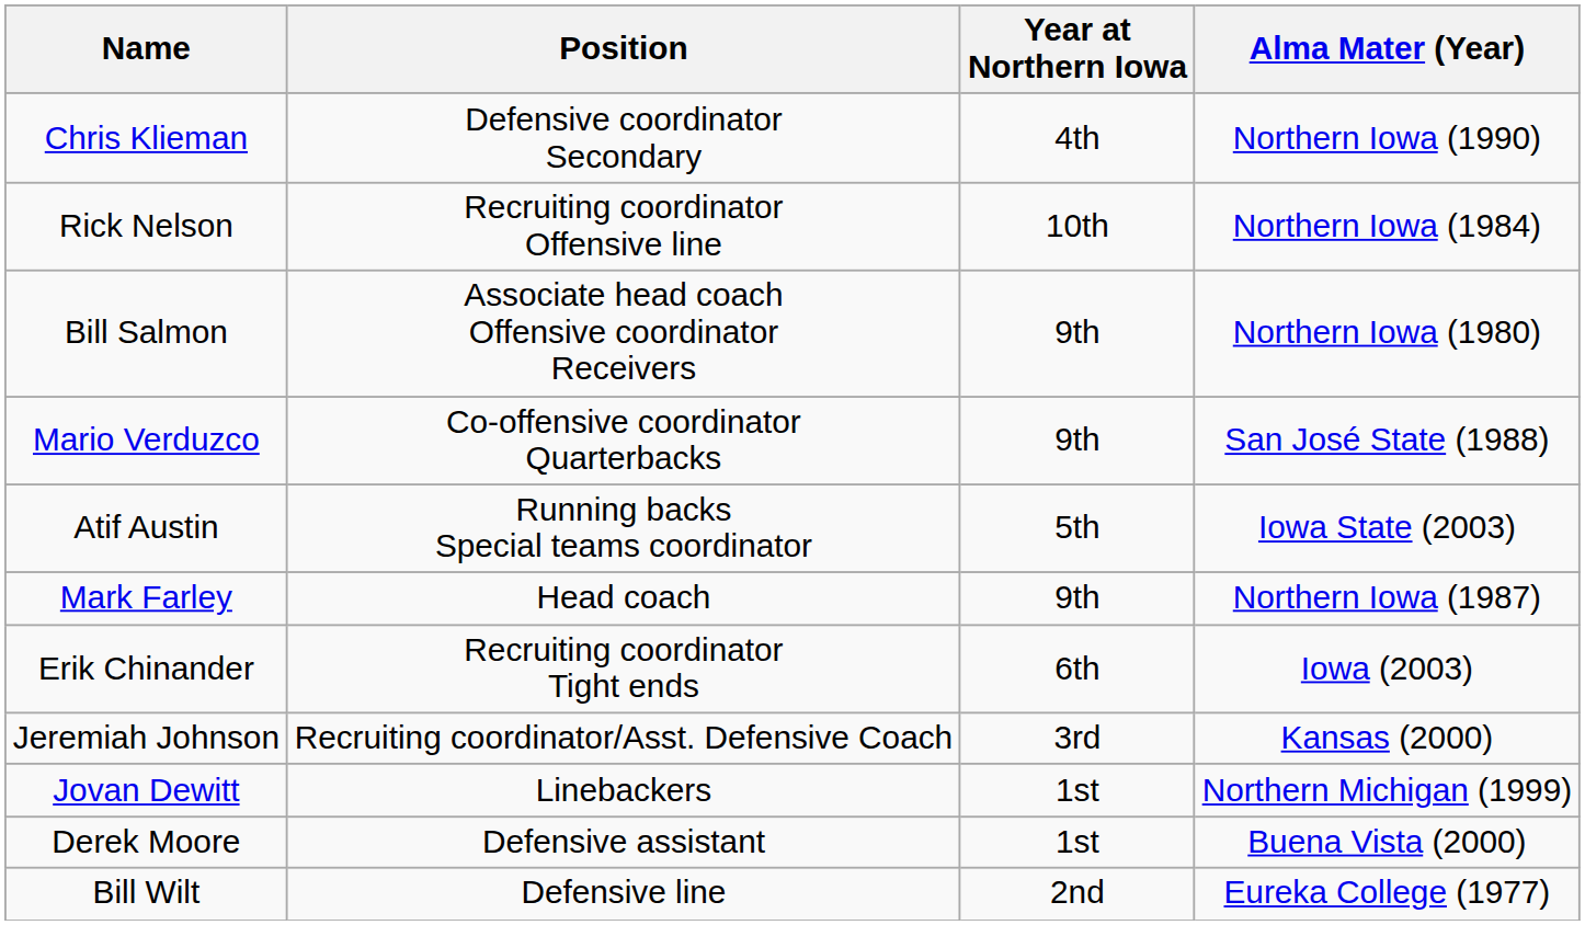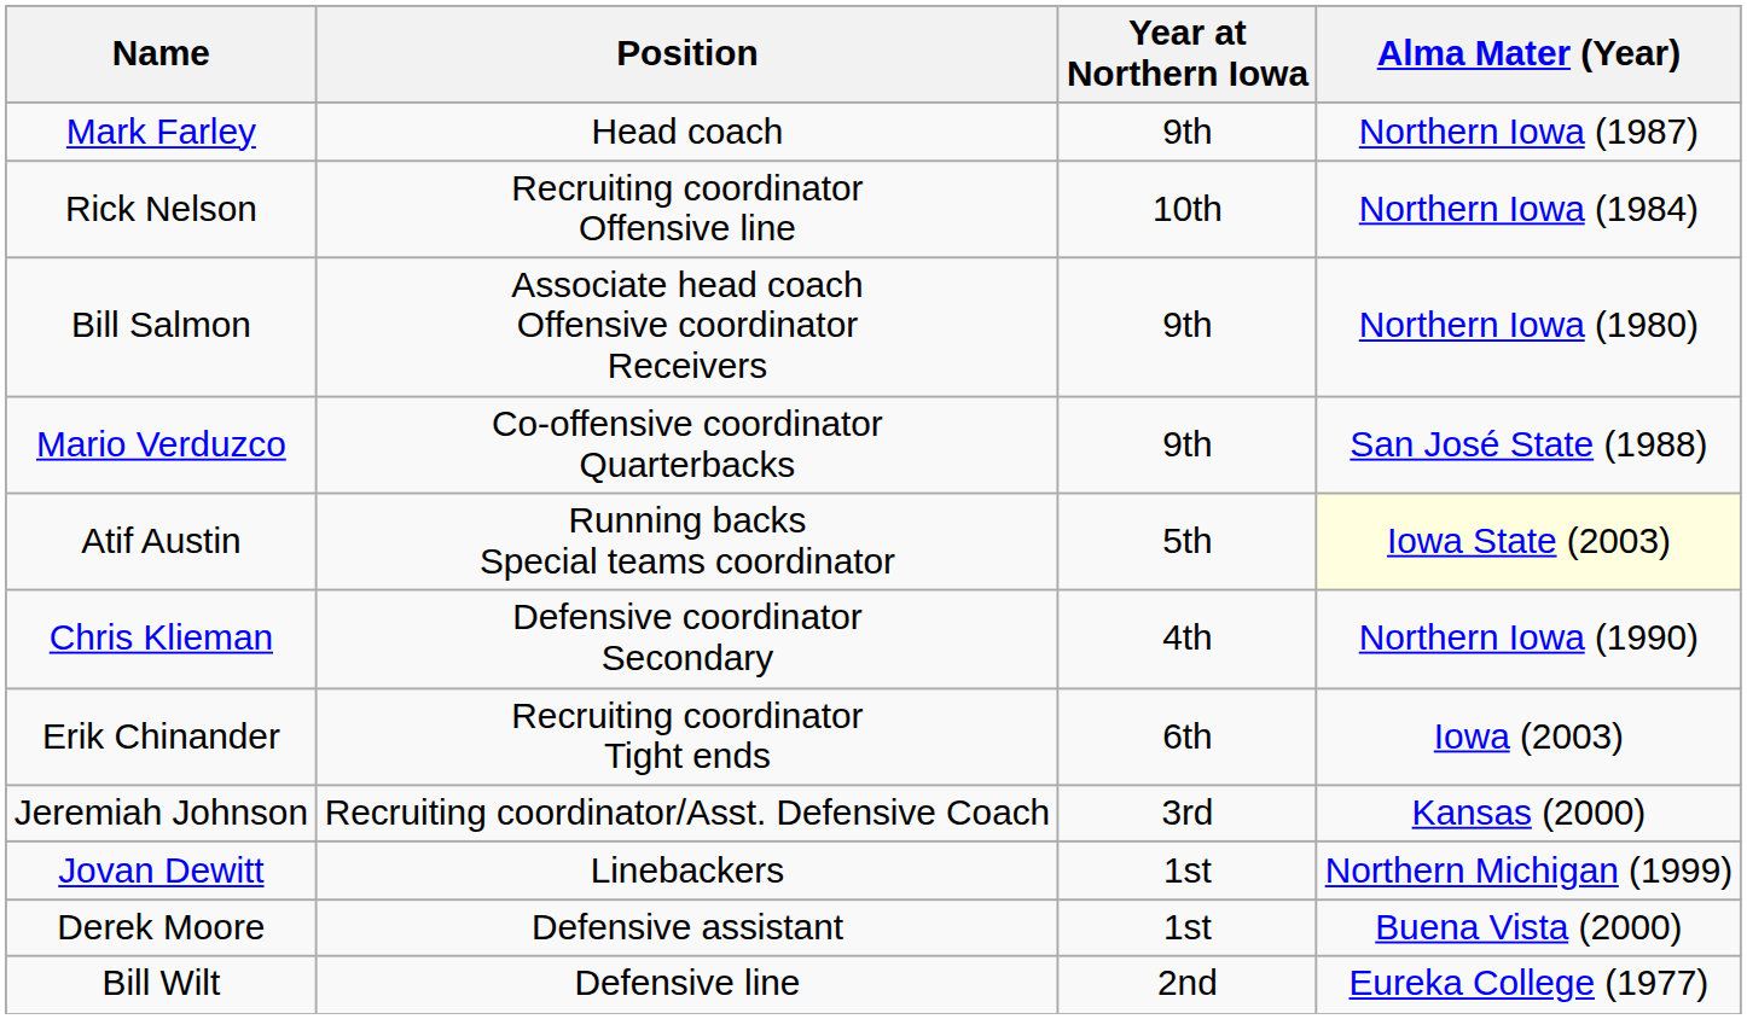rows swapped: Mark Farley <-> Chris Klieman
Atif Austin | Alma Mater (Year): no background -> lightyellow background
